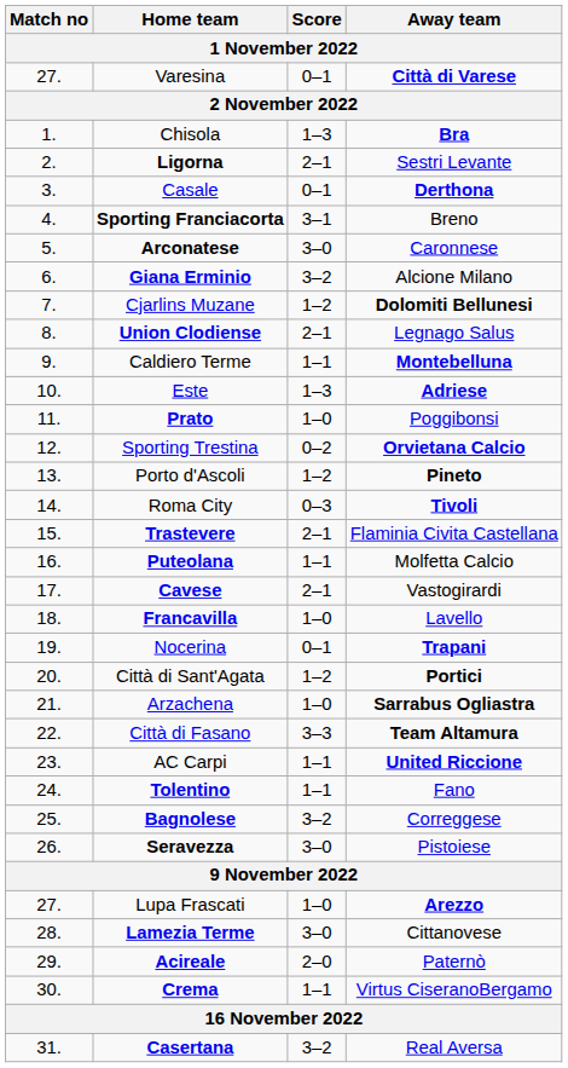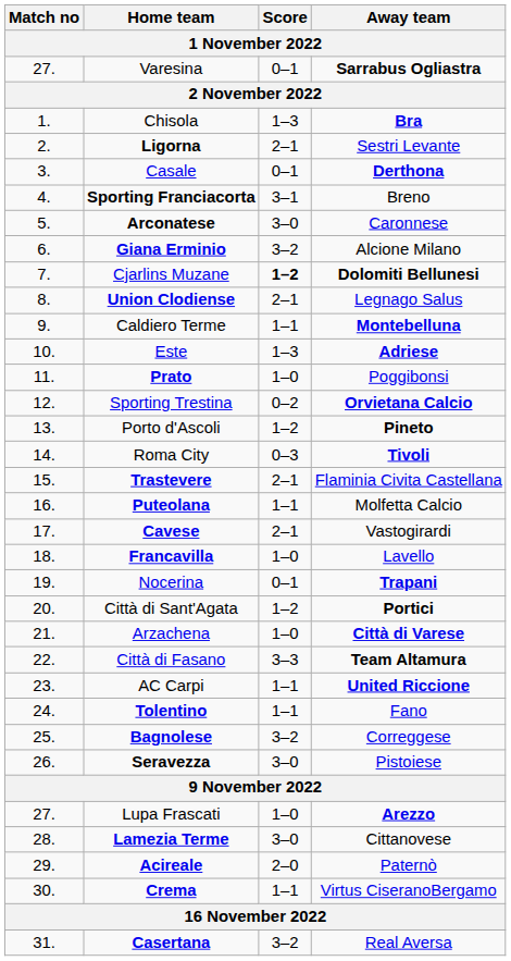Varesina | Away team: Città di Varese -> Sarrabus Ogliastra
Cjarlins Muzane | Score: normal -> bold
Arzachena | Away team: Sarrabus Ogliastra -> Città di Varese
